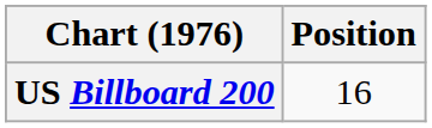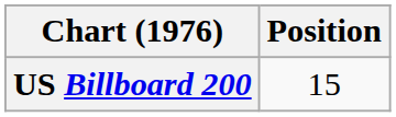US Billboard 200 | Position: 16 -> 15
